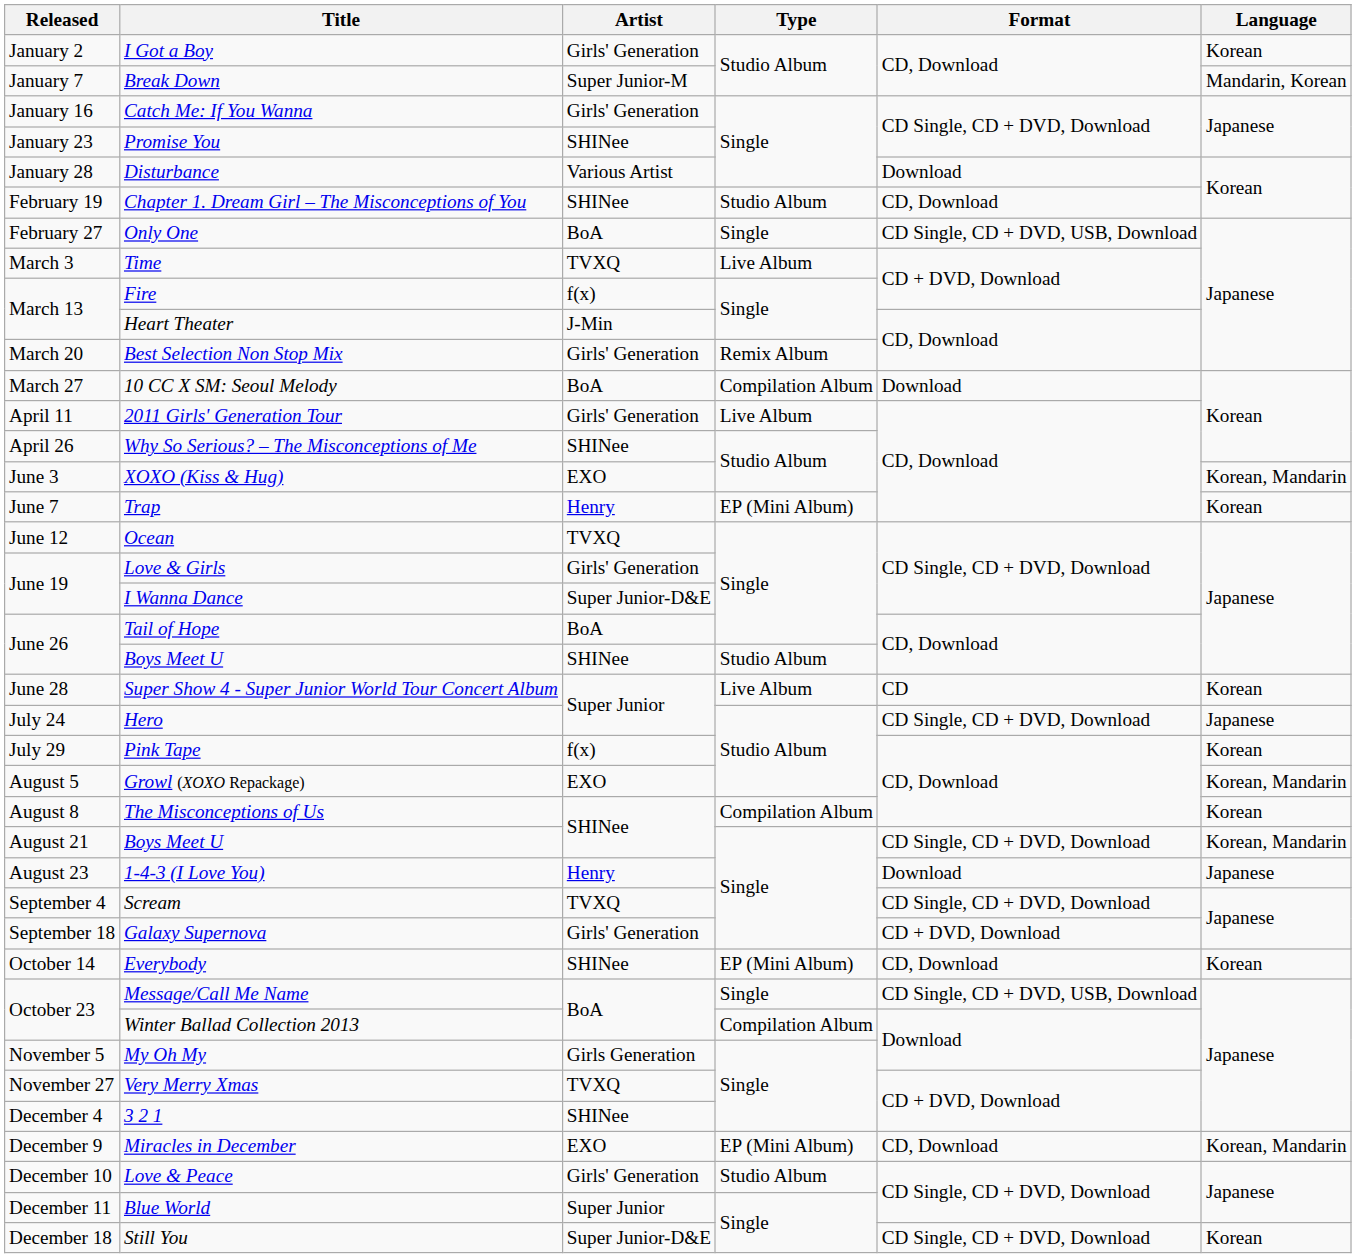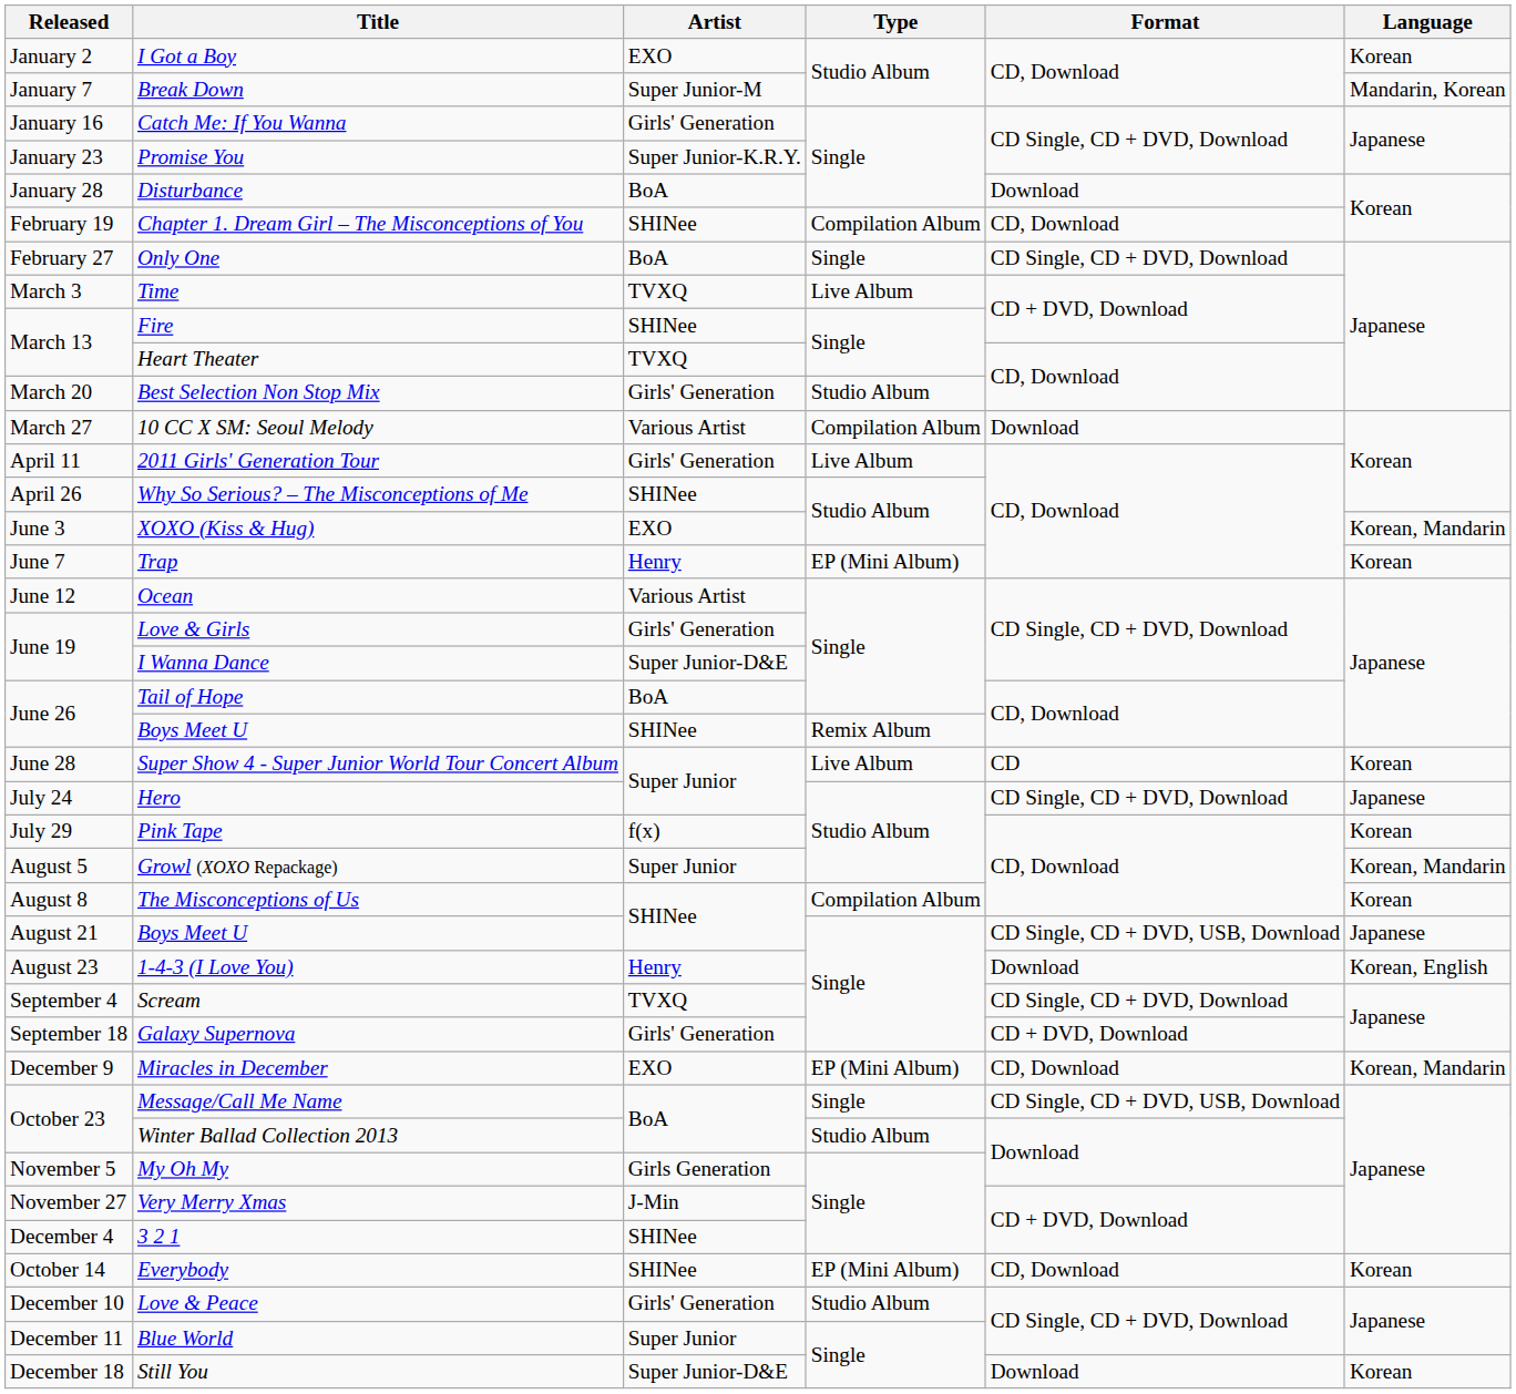I Got a Boy | Artist: Girls' Generation -> EXO
Promise You | Artist: SHINee -> Super Junior-K.R.Y.
Disturbance | Artist: Various Artist -> BoA
Chapter 1. Dream Girl – The Misconceptions of You | Type: Studio Album -> Compilation Album
Only One | Format: CD Single, CD + DVD, USB, Download -> CD Single, CD + DVD, Download
Fire | Artist: f(x) -> SHINee
Heart Theater | Artist: J-Min -> TVXQ
Best Selection Non Stop Mix | Type: Remix Album -> Studio Album
10 CC X SM: Seoul Melody | Artist: BoA -> Various Artist
Ocean | Artist: TVXQ -> Various Artist
June 26 / Boys Meet U | Type: Studio Album -> Remix Album
Growl (XOXO Repackage) | Artist: EXO -> Super Junior
August 21 / Boys Meet U | Format: CD Single, CD + DVD, Download -> CD Single, CD + DVD, USB, Download
August 21 / Boys Meet U | Language: Korean, Mandarin -> Japanese
1-4-3 (I Love You) | Language: Japanese -> Korean, English
rows swapped: Everybody <-> Miracles in December
Winter Ballad Collection 2013 | Type: Compilation Album -> Studio Album
Very Merry Xmas | Artist: TVXQ -> J-Min
Still You | Format: CD Single, CD + DVD, Download -> Download
